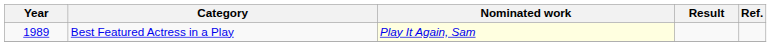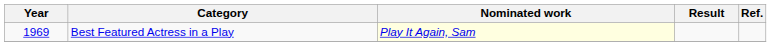Best Featured Actress in a Play | Year: 1989 -> 1969
